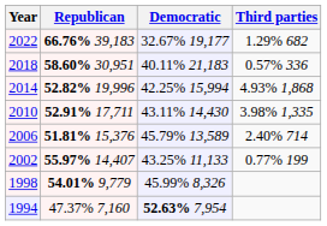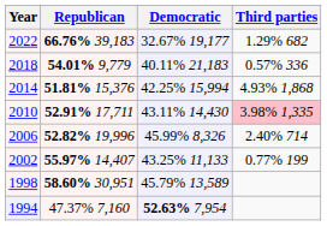2018 | Republican: 58.60% 30,951 -> 54.01% 9,779
2014 | Republican: 52.82% 19,996 -> 51.81% 15,376
2010 | Third parties: no background -> pink background
2006 | Republican: 51.81% 15,376 -> 52.82% 19,996
2006 | Democratic: 45.79% 13,589 -> 45.99% 8,326
1998 | Republican: 54.01% 9,779 -> 58.60% 30,951
1998 | Democratic: 45.99% 8,326 -> 45.79% 13,589
